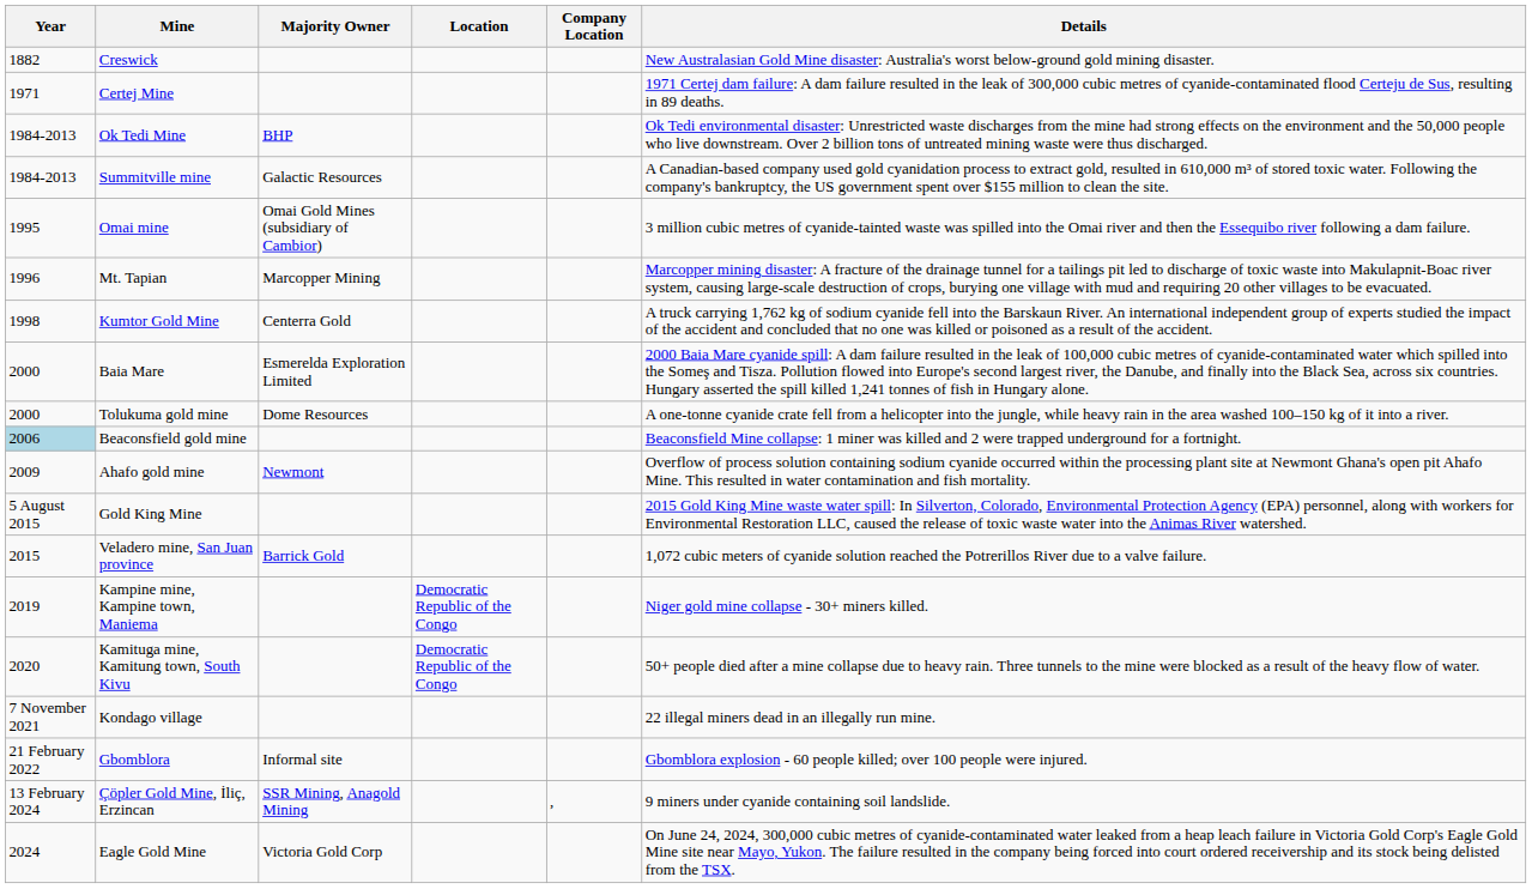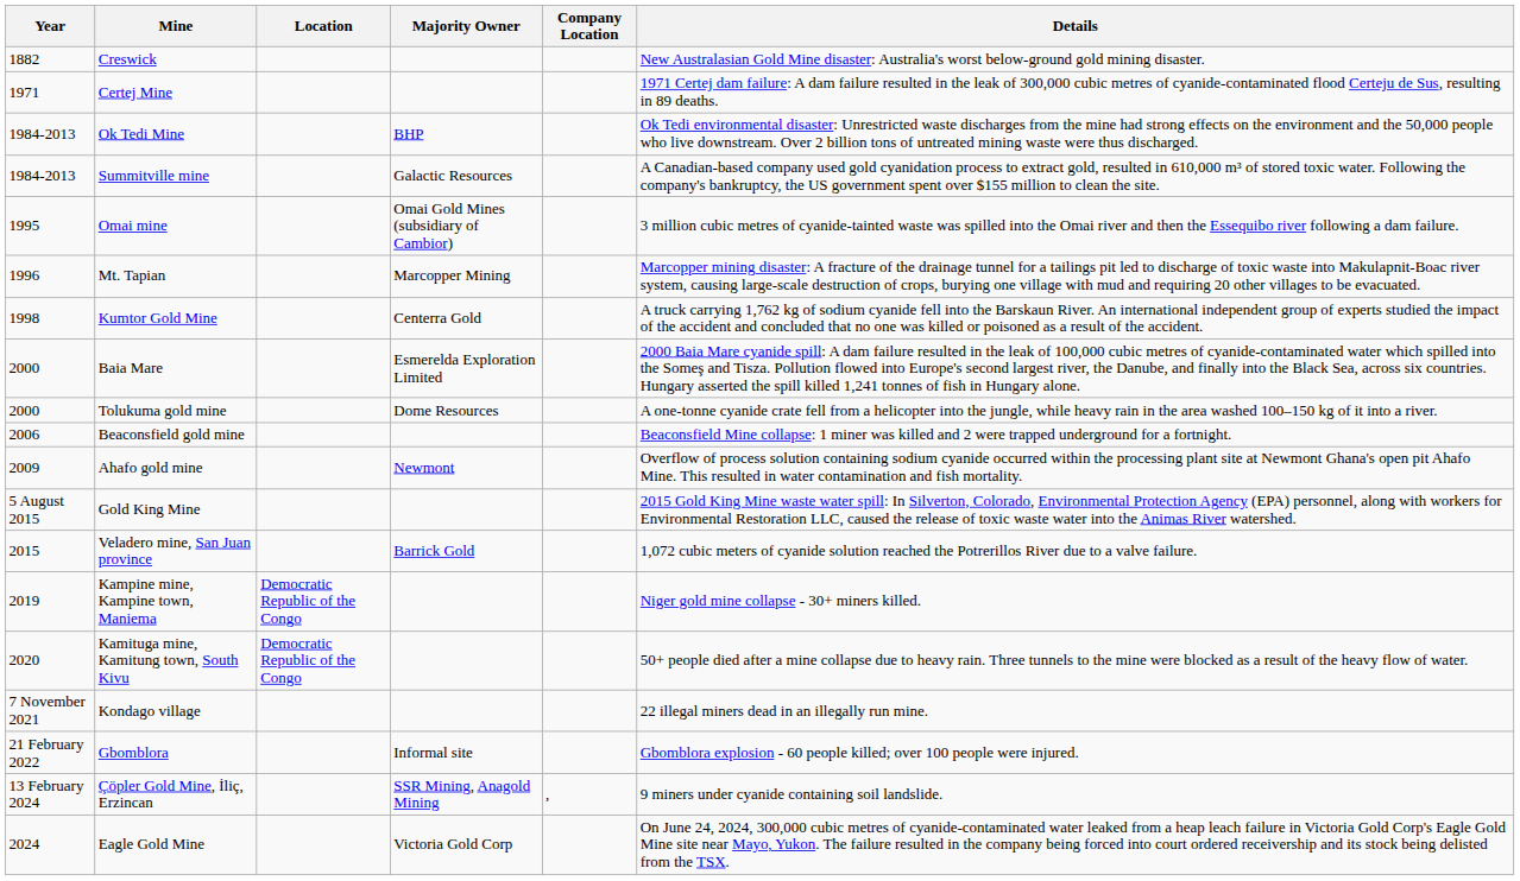columns swapped: Location <-> Majority Owner
Beaconsfield gold mine | Year: lightblue background -> no background
